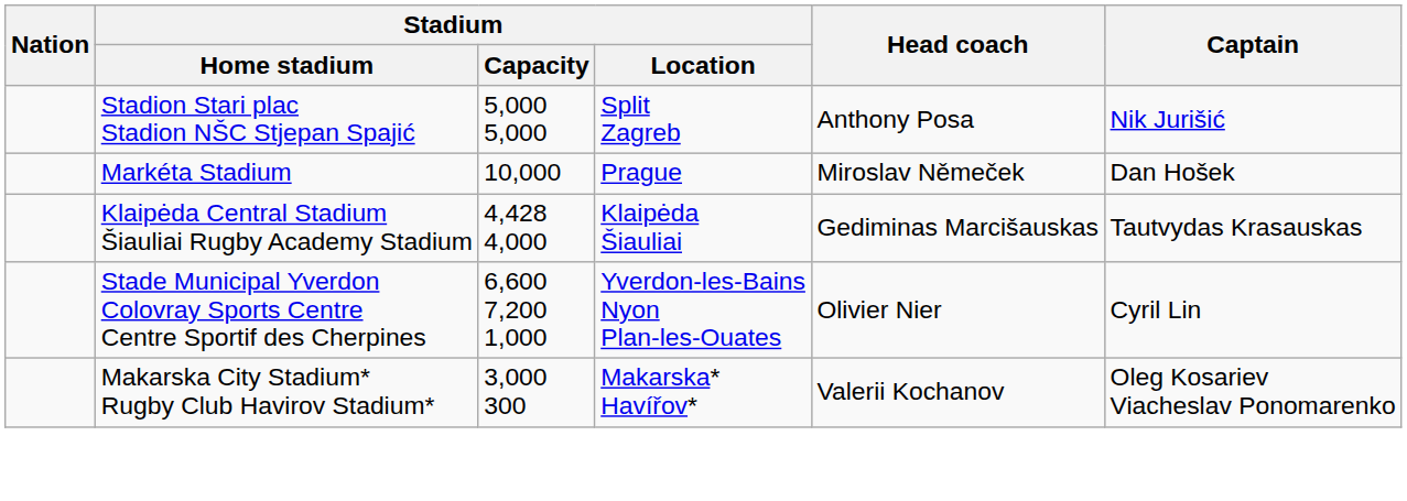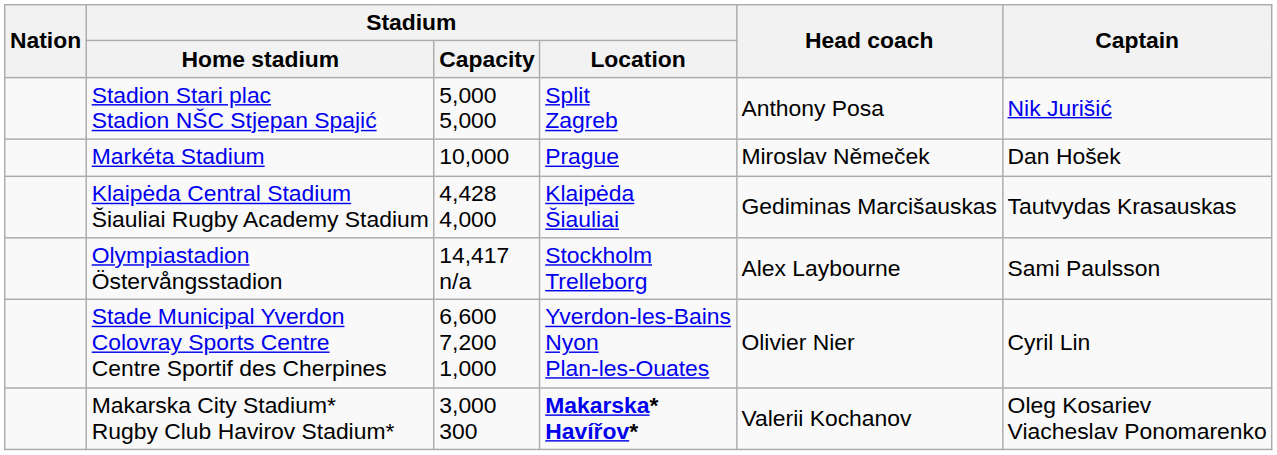+ row: Olympiastadion Östervångsstadion | 14,417 n/a | Stockholm Trelleborg | Alex Laybourne | Sami Paulsson
Makarska City Stadium* Rugby Club Havirov Stadium* | Stadium / Location: normal -> bold
